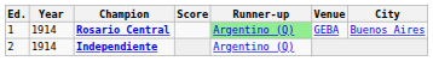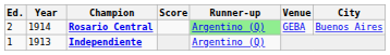Rosario Central | Ed.: 1 -> 2
Independiente | Ed.: 2 -> 1
Independiente | Year: 1914 -> 1913
